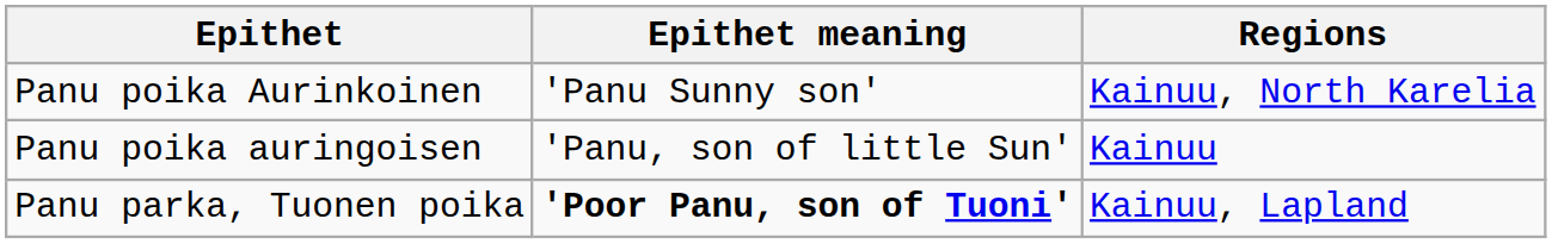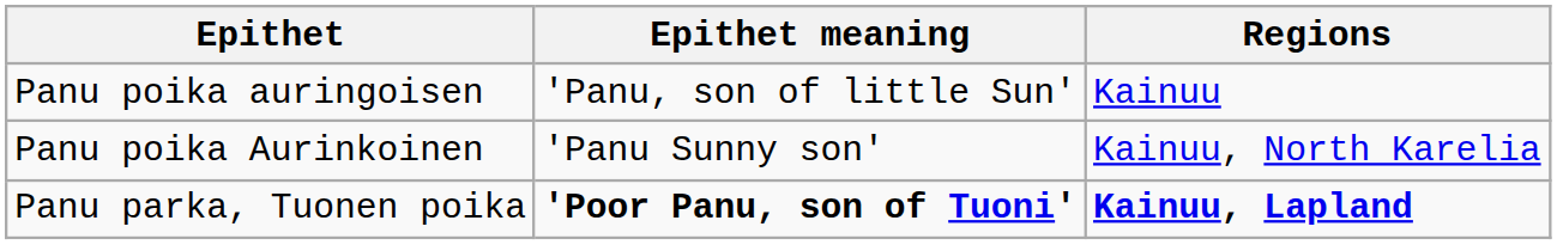rows swapped: Panu poika Aurinkoinen <-> Panu poika auringoisen
Panu parka, Tuonen poika | Regions: normal -> bold
